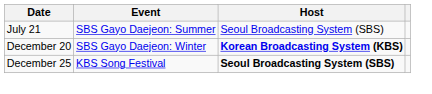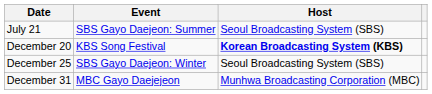December 20 | Event: SBS Gayo Daejeon: Winter -> KBS Song Festival
December 25 | Event: KBS Song Festival -> SBS Gayo Daejeon: Winter
December 25 | Host: bold -> normal
+ row: December 31 | MBC Gayo Daejejeon | Munhwa Broadcasting Corporation (MBC)
